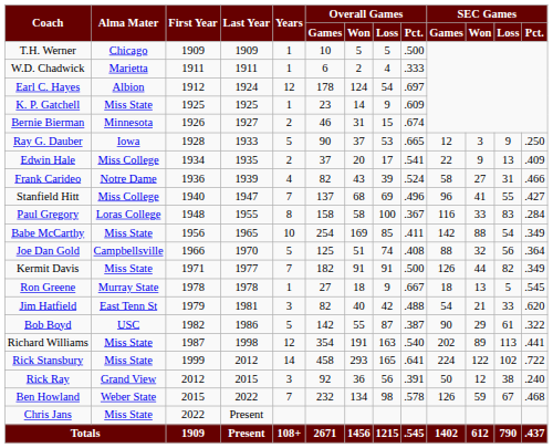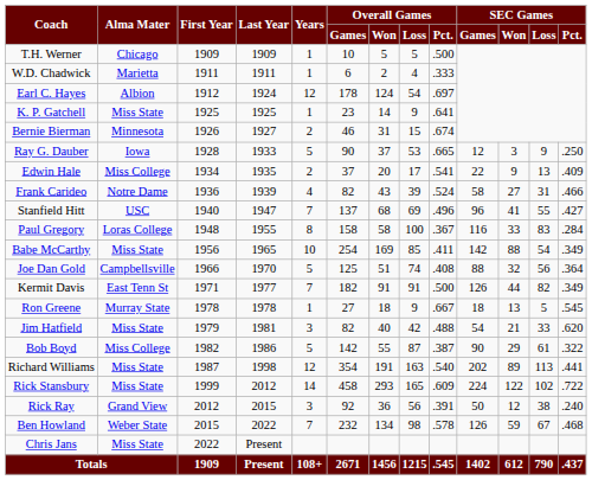K. P. Gatchell | Overall Games / Pct.: .609 -> .641
Stanfield Hitt | Alma Mater: Miss College -> USC
Kermit Davis | Alma Mater: Miss State -> East Tenn St
Jim Hatfield | Alma Mater: East Tenn St -> Miss State
Bob Boyd | Alma Mater: USC -> Miss College
Rick Stansbury | Overall Games / Pct.: .641 -> .609
